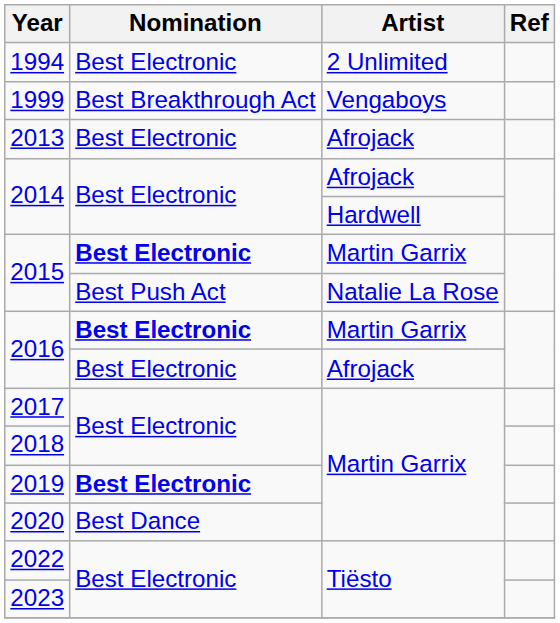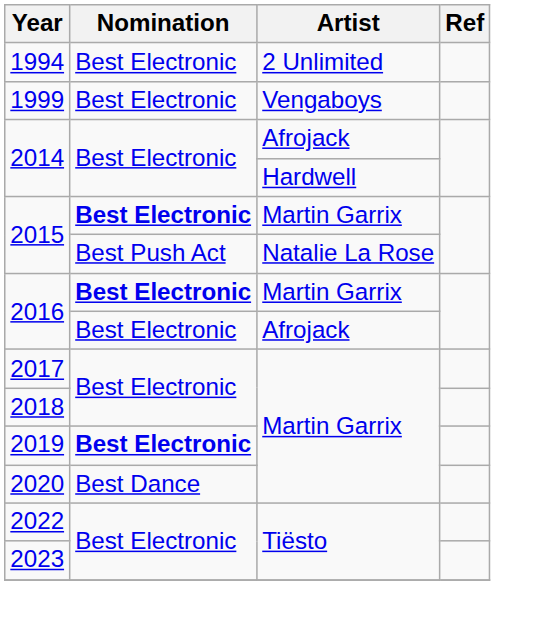1999 | Nomination: Best Breakthrough Act -> Best Electronic
- row: 2013 | Best Electronic | Afrojack
